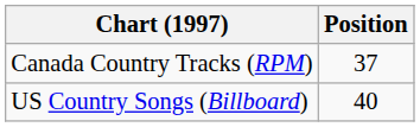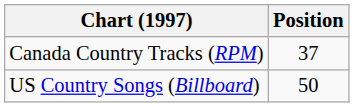US Country Songs (Billboard) | Position: 40 -> 50
